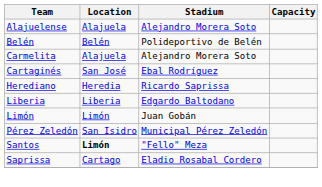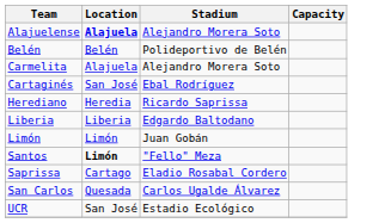Alajuelense | Location: normal -> bold
- row: Pérez Zeledón | San Isidro | Municipal Pérez Zeledón
+ row: San Carlos | Quesada | Carlos Ugalde Álvarez
+ row: UCR | San José | Estadio Ecológico
